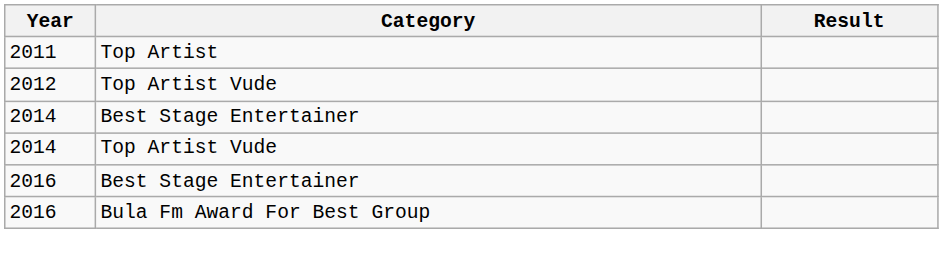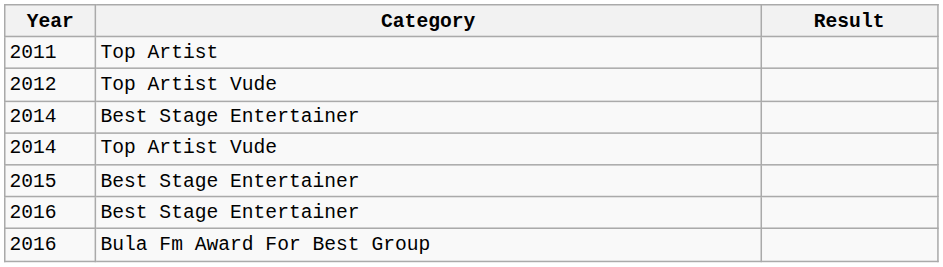+ row: 2015 | Best Stage Entertainer
